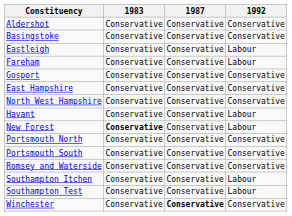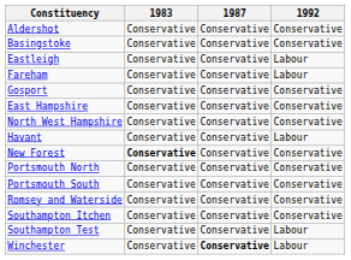New Forest | 1992: Labour -> Conservative
Southampton Itchen | 1992: Labour -> Conservative
Winchester | 1992: Conservative -> Labour
